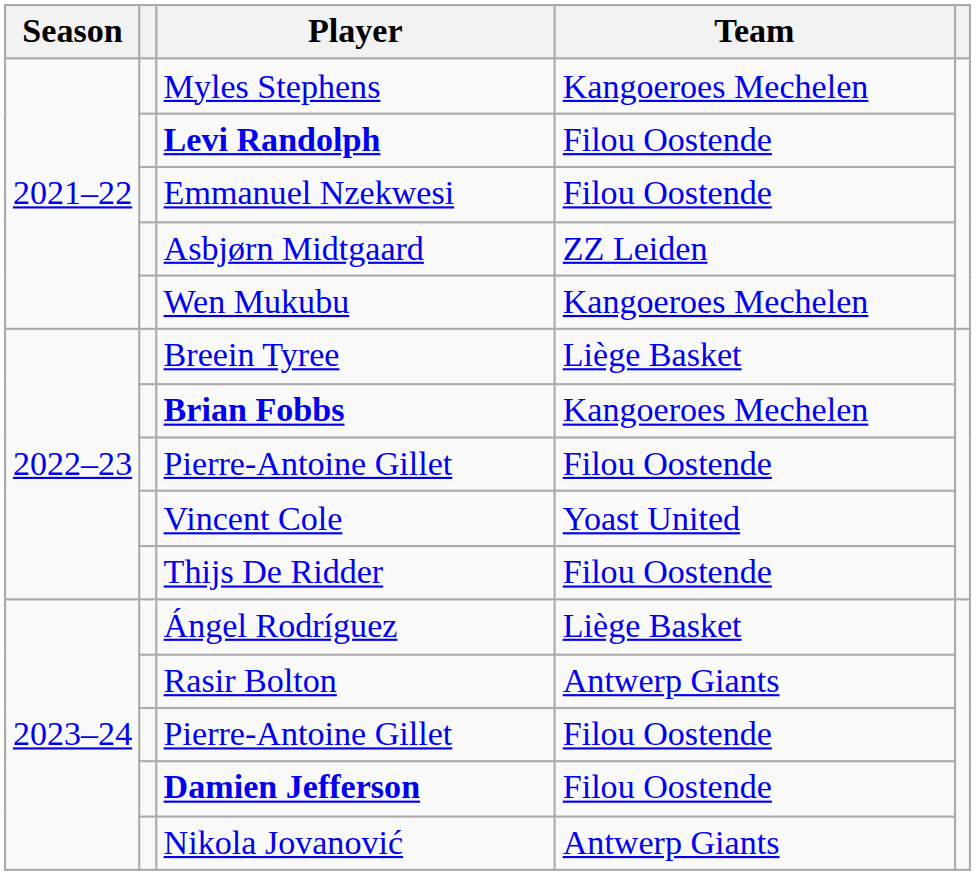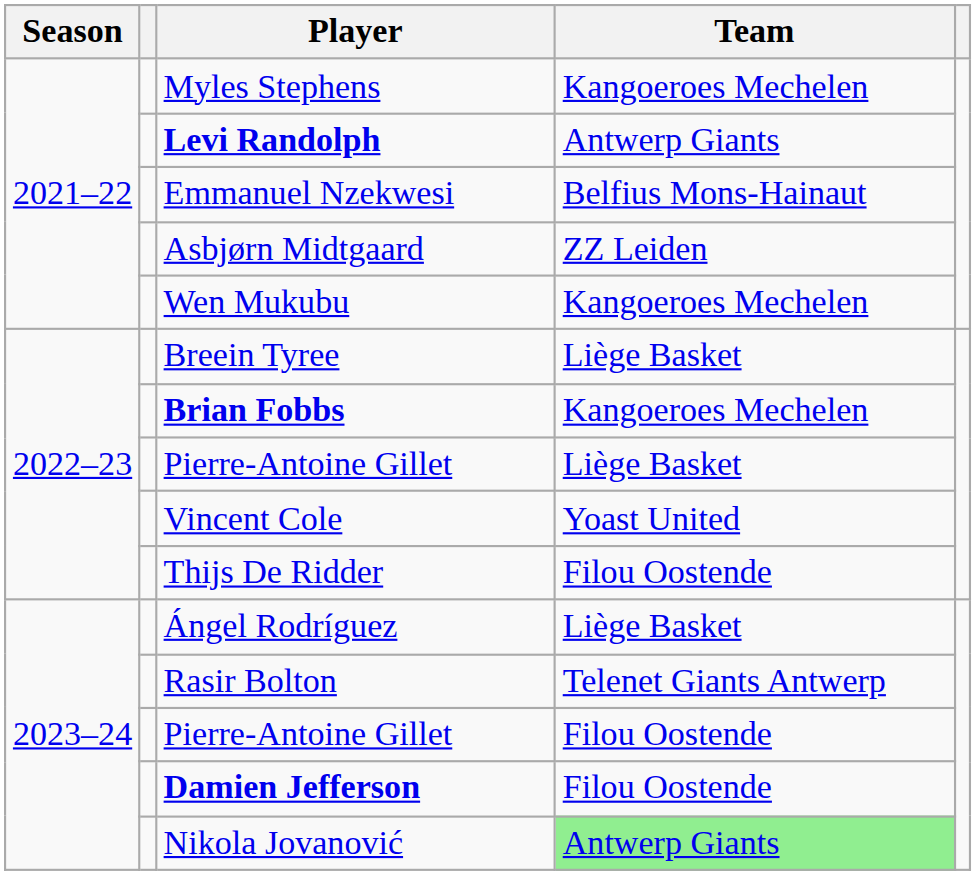Levi Randolph | Team: Filou Oostende -> Antwerp Giants
Emmanuel Nzekwesi | Team: Filou Oostende -> Belfius Mons-Hainaut
2022–23 / Pierre-Antoine Gillet | Team: Filou Oostende -> Liège Basket
Rasir Bolton | Team: Antwerp Giants -> Telenet Giants Antwerp
Nikola Jovanović | Team: no background -> lightgreen background
